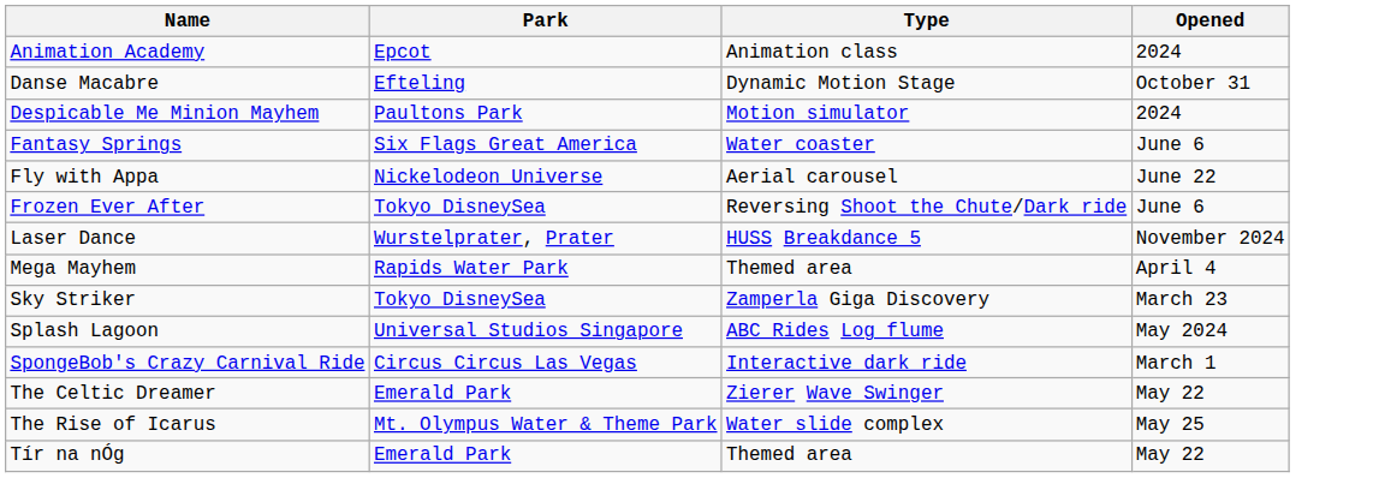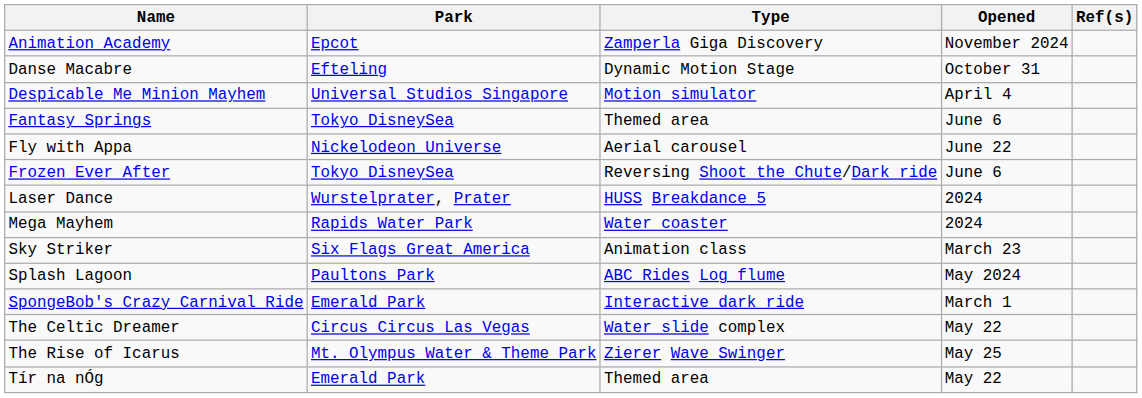+ column: Ref(s)
Animation Academy | Type: Animation class -> Zamperla Giga Discovery
Animation Academy | Opened: 2024 -> November 2024
Despicable Me Minion Mayhem | Park: Paultons Park -> Universal Studios Singapore
Despicable Me Minion Mayhem | Opened: 2024 -> April 4
Fantasy Springs | Park: Six Flags Great America -> Tokyo DisneySea
Fantasy Springs | Type: Water coaster -> Themed area
Laser Dance | Opened: November 2024 -> 2024
Mega Mayhem | Type: Themed area -> Water coaster
Mega Mayhem | Opened: April 4 -> 2024
Sky Striker | Park: Tokyo DisneySea -> Six Flags Great America
Sky Striker | Type: Zamperla Giga Discovery -> Animation class
Splash Lagoon | Park: Universal Studios Singapore -> Paultons Park
SpongeBob's Crazy Carnival Ride | Park: Circus Circus Las Vegas -> Emerald Park
The Celtic Dreamer | Park: Emerald Park -> Circus Circus Las Vegas
The Celtic Dreamer | Type: Zierer Wave Swinger -> Water slide complex
The Rise of Icarus | Type: Water slide complex -> Zierer Wave Swinger
